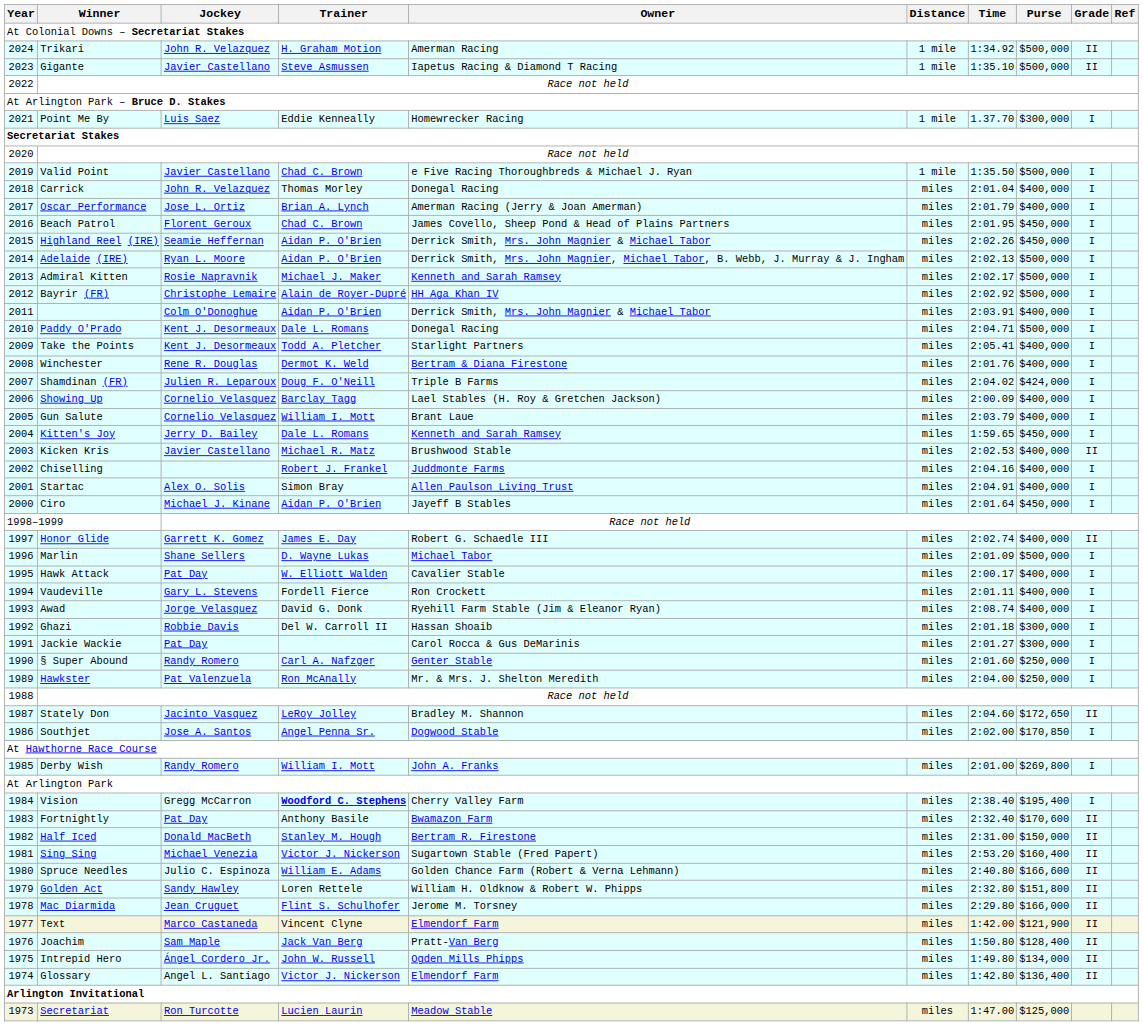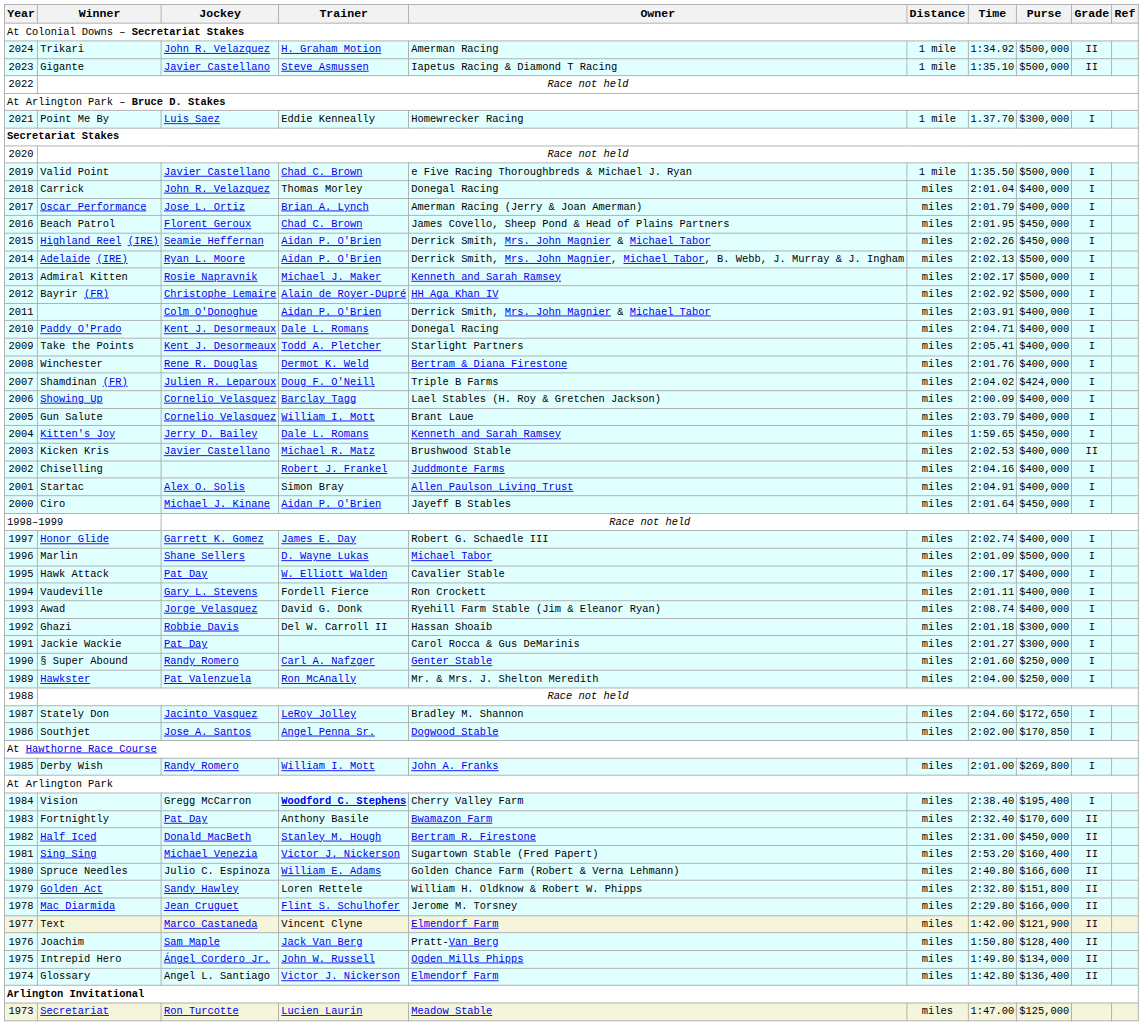Paddy O'Prado | Purse: $500,000 -> $400,000
Honor Glide | Grade: II -> I
Stately Don | Grade: II -> I
Half Iced | Purse: $150,000 -> $450,000
